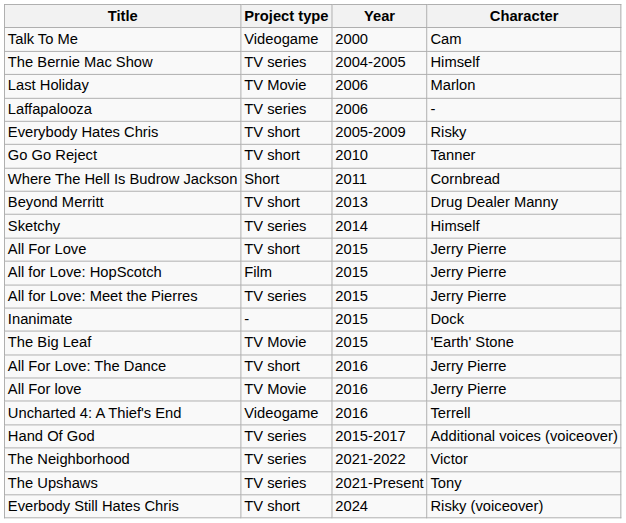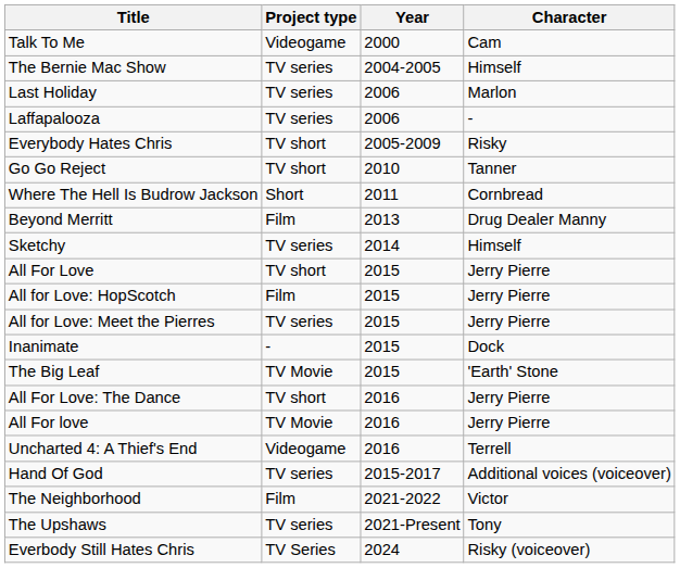Last Holiday | Project type: TV Movie -> TV series
Beyond Merritt | Project type: TV short -> Film
The Neighborhood | Project type: TV series -> Film
Everbody Still Hates Chris | Project type: TV short -> TV Series
